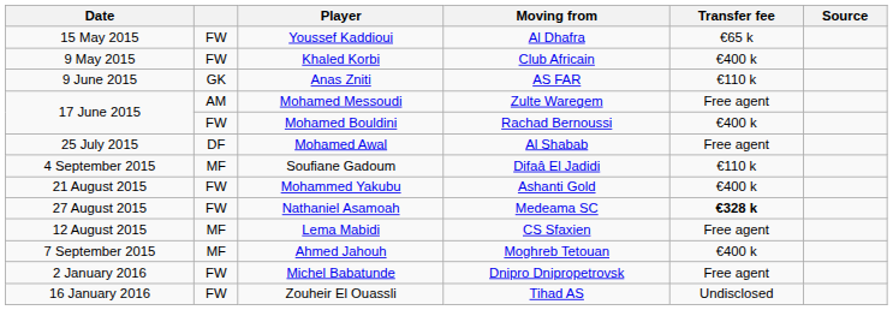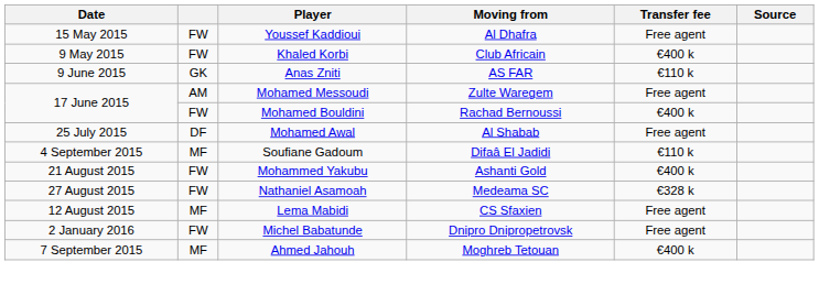Youssef Kaddioui | Transfer fee: €65 k -> Free agent
Nathaniel Asamoah | Transfer fee: bold -> normal
rows swapped: Ahmed Jahouh <-> Michel Babatunde
- row: 16 January 2016 | FW | Zouheir El Ouassli | Tihad AS | Undisclosed
